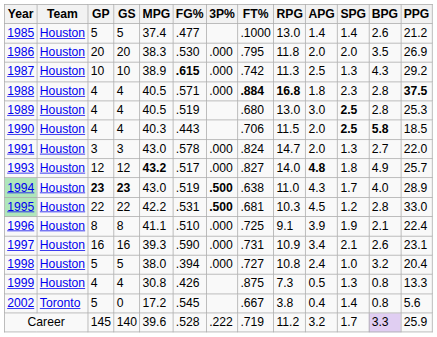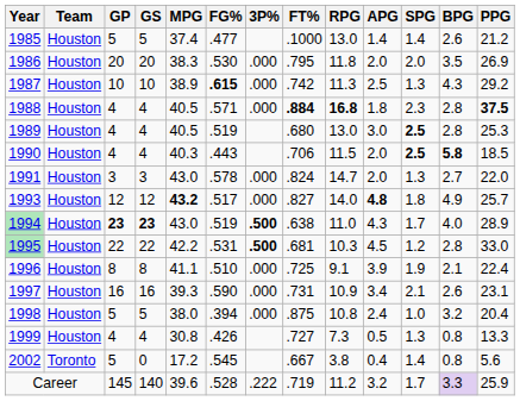1998 | FT%: .727 -> .875
1999 | FT%: .875 -> .727
